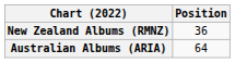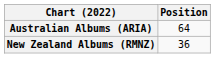rows swapped: Australian Albums (ARIA) <-> New Zealand Albums (RMNZ)
